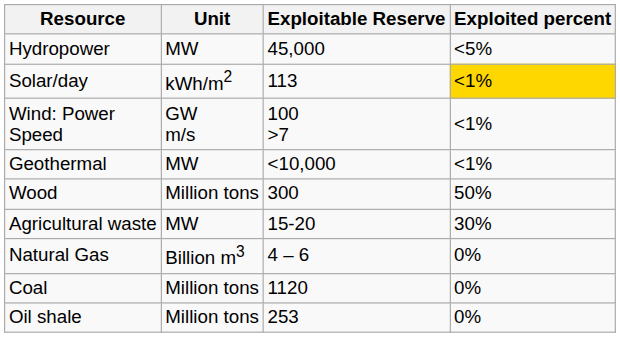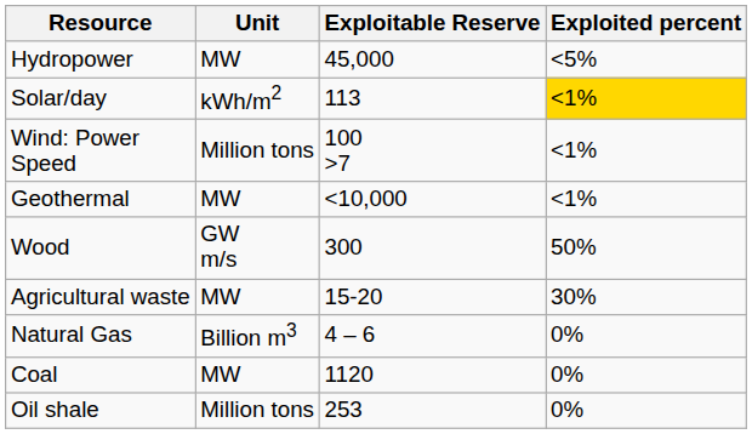Wind: Power Speed | Unit: GW m/s -> Million tons
Wood | Unit: Million tons -> GW m/s
Coal | Unit: Million tons -> MW
